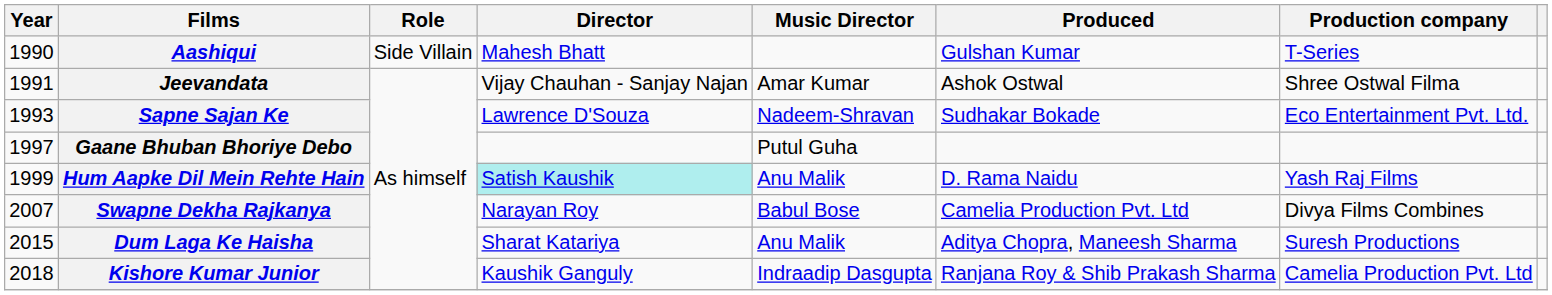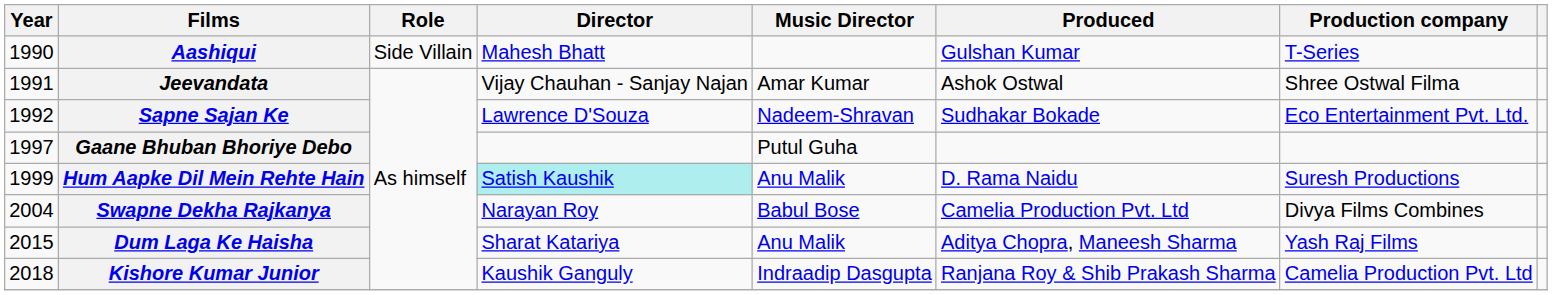Sapne Sajan Ke | Year: 1993 -> 1992
Hum Aapke Dil Mein Rehte Hain | Production company: Yash Raj Films -> Suresh Productions
Swapne Dekha Rajkanya | Year: 2007 -> 2004
Dum Laga Ke Haisha | Production company: Suresh Productions -> Yash Raj Films
